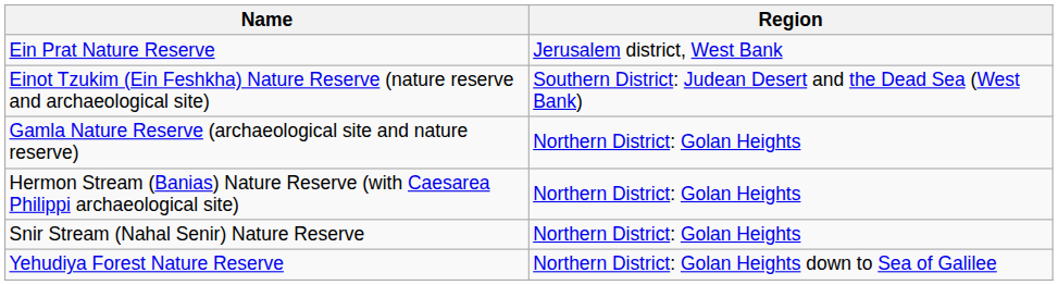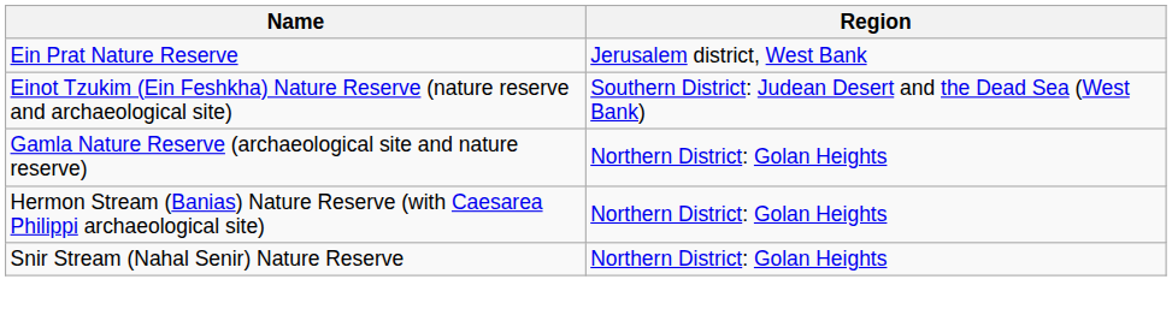- row: Yehudiya Forest Nature Reserve | Northern District: Golan Heights down to Sea of Galilee
